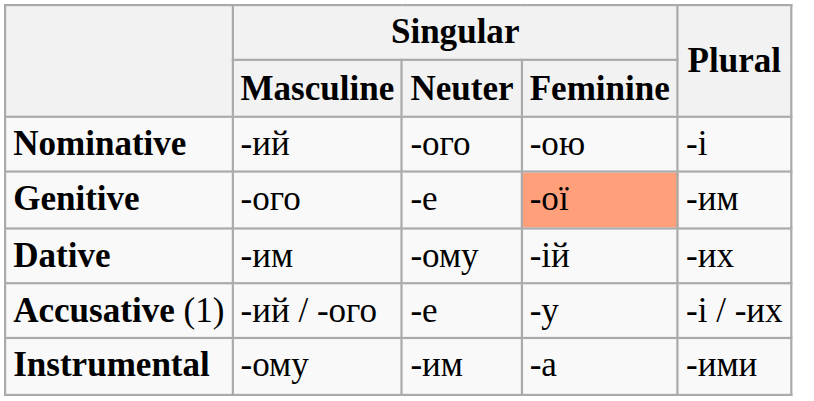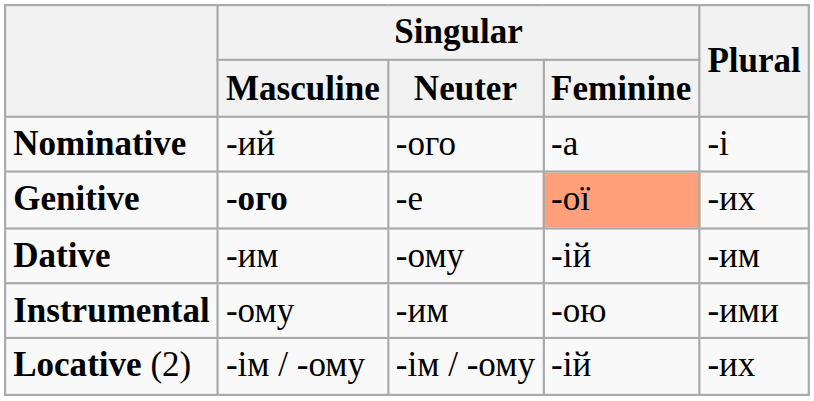Nominative | Singular / Feminine: -ою -> -а
Genitive | Singular / Masculine: normal -> bold
Genitive | Plural: -им -> -их
Dative | Plural: -их -> -им
- row: Accusative (1) | -ий / -ого | -е | -у | -і / -их
Instrumental | Singular / Feminine: -а -> -ою
+ row: Locative (2) | -ім / -ому | -ім / -ому | -ій | -их
